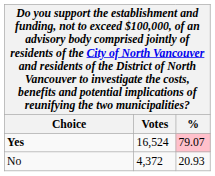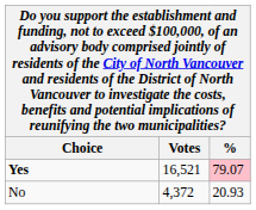Yes | Votes: 16,524 -> 16,521
